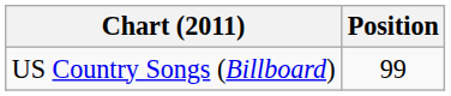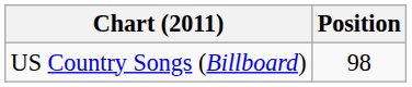US Country Songs (Billboard) | Position: 99 -> 98
